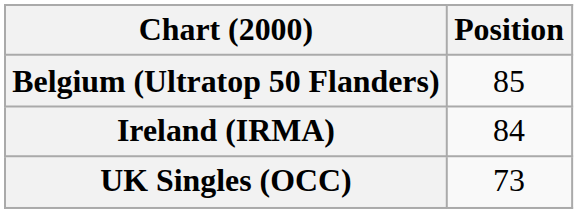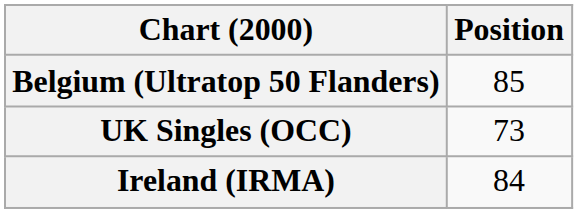rows swapped: Ireland (IRMA) <-> UK Singles (OCC)
